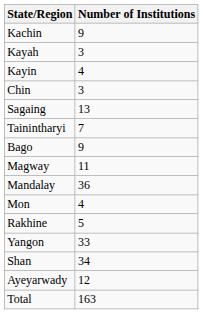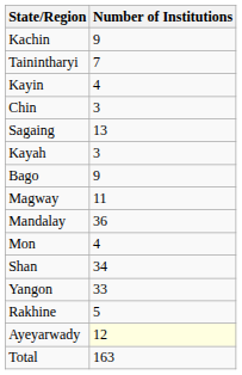rows swapped: Kayah <-> Tainintharyi
rows swapped: Rakhine <-> Shan
Ayeyarwady | Number of Institutions: no background -> lightyellow background
